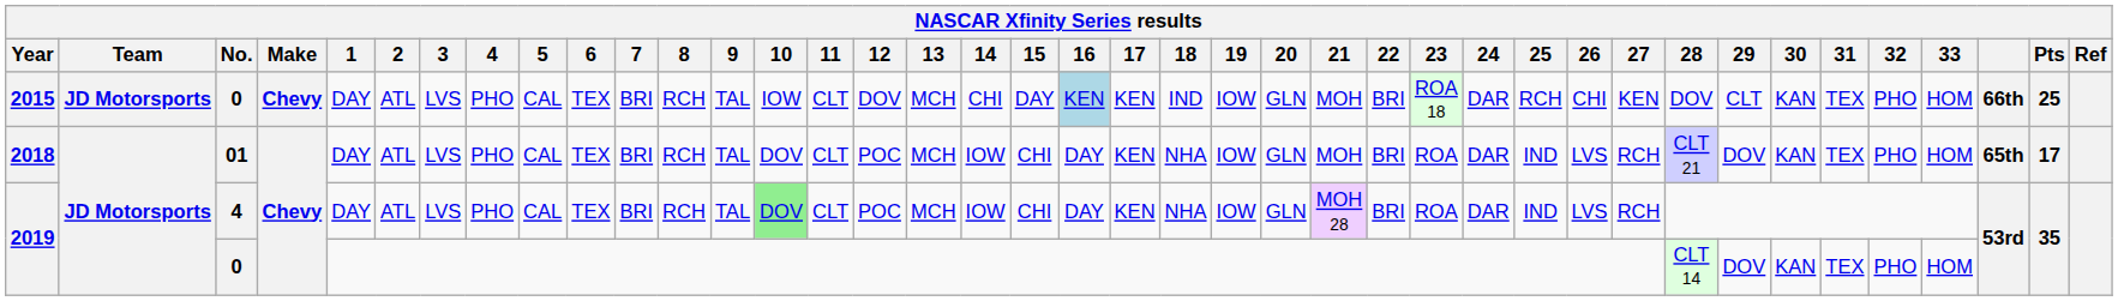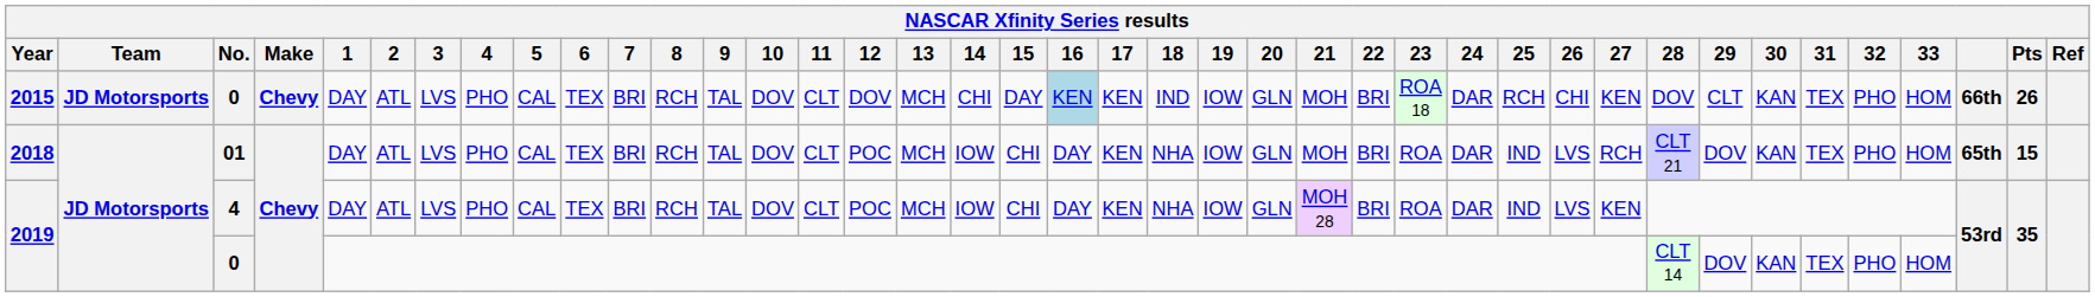2015 | 10: IOW -> DOV
2015 | Pts: 25 -> 26
2018 | Pts: 17 -> 15
2019 / 4 | 10: lightgreen background -> no background
2019 / 4 | 27: RCH -> KEN
